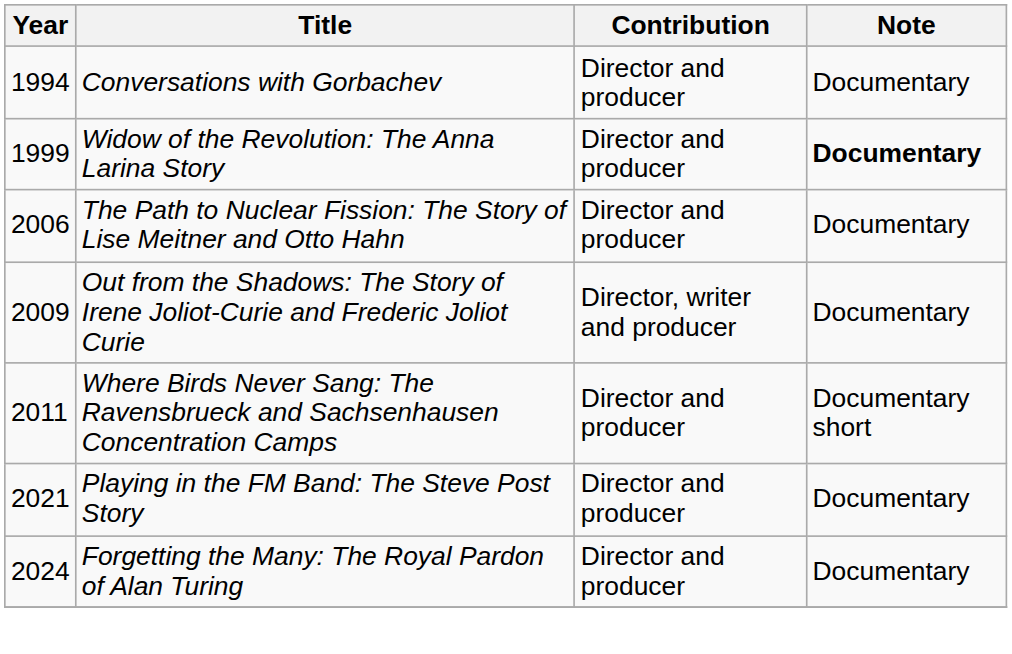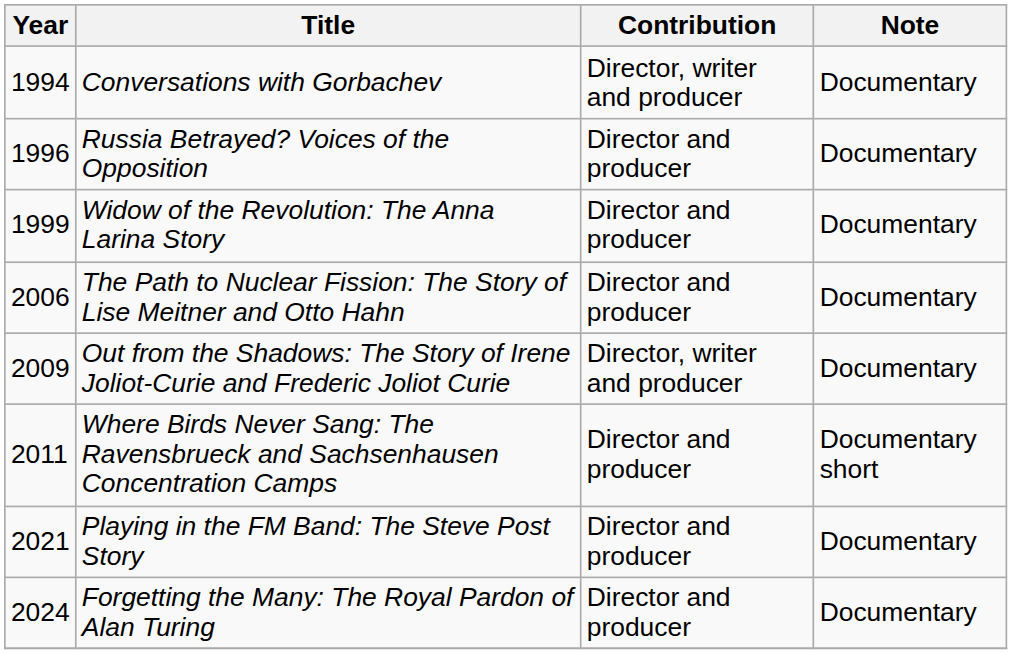Conversations with Gorbachev | Contribution: Director and producer -> Director, writer and producer
+ row: 1996 | Russia Betrayed? Voices of the Opposition | Director and producer | Documentary
Widow of the Revolution: The Anna Larina Story | Note: bold -> normal
